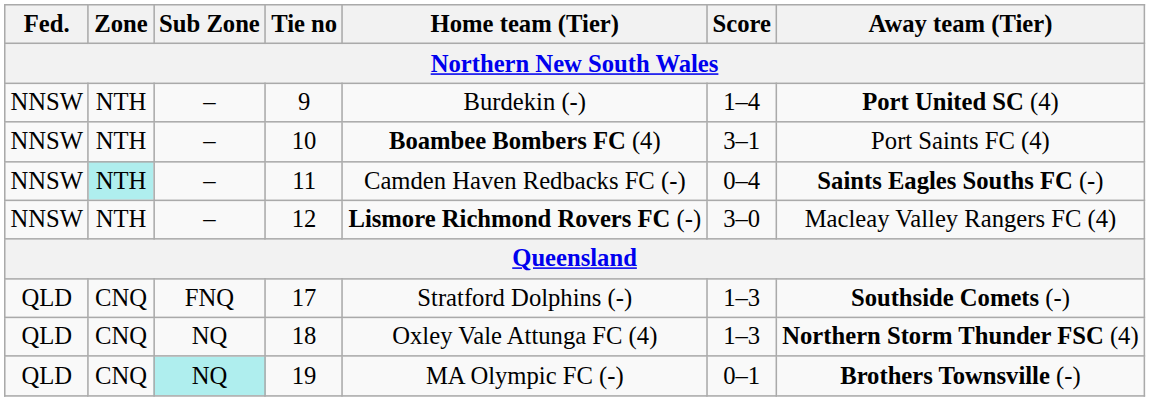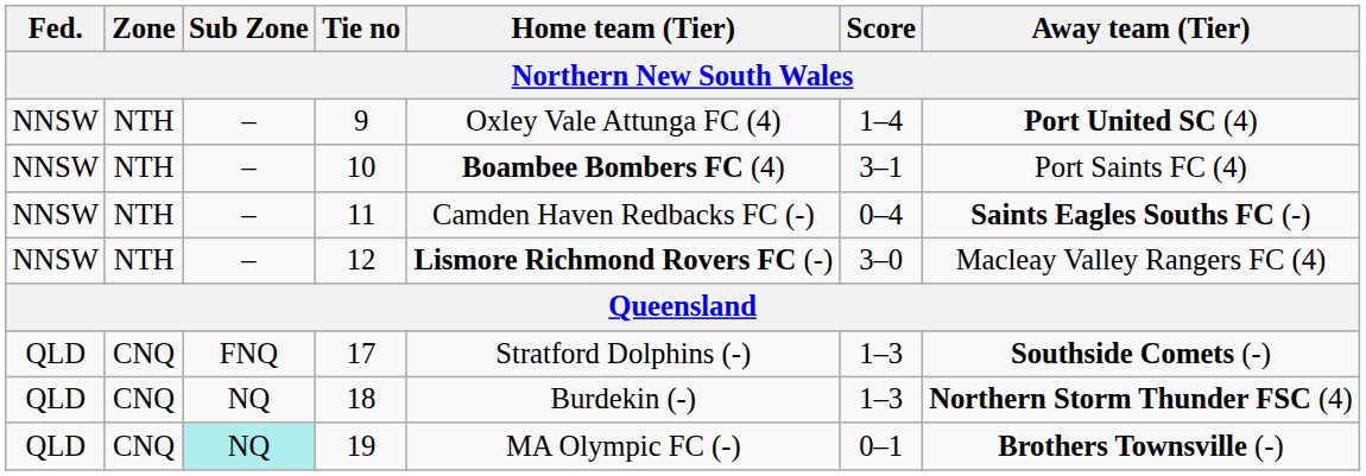9 | Home team (Tier): Burdekin (-) -> Oxley Vale Attunga FC (4)
11 | Zone: paleturquoise background -> no background
18 | Home team (Tier): Oxley Vale Attunga FC (4) -> Burdekin (-)
